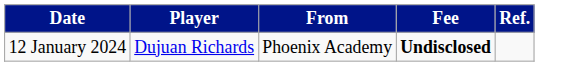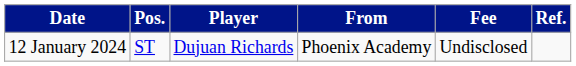+ column: Pos. | ST
12 January 2024 | Fee: bold -> normal
